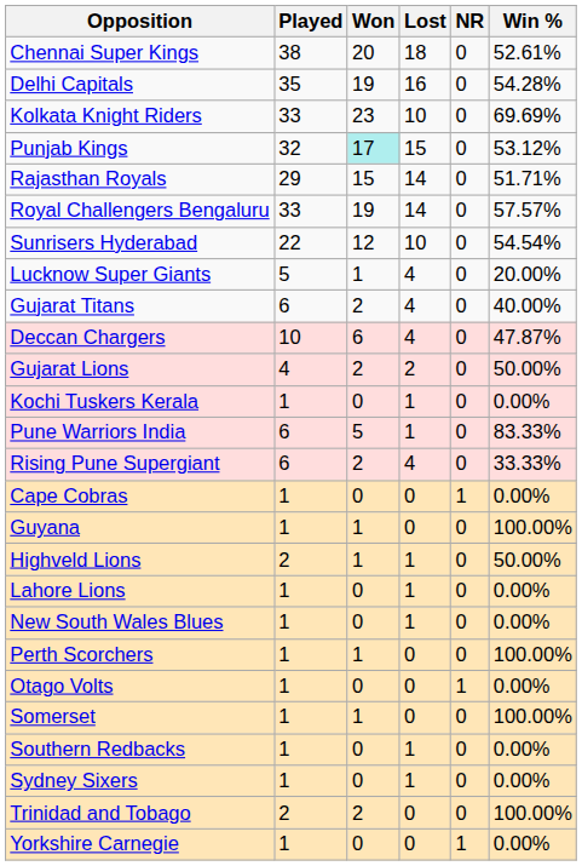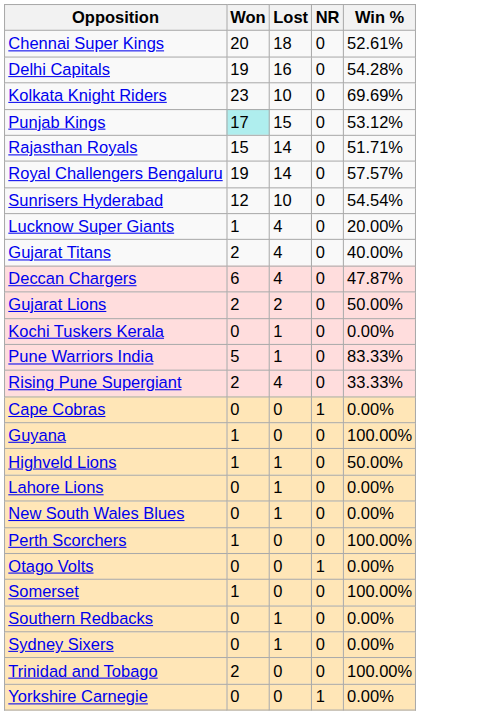- column: Played | 38 | 35 | 33 | 32 | 29 | 33 | 22 | 5 | 6 | 10 | 4 | 1 | 6 | 6 | 1 | 1 | 2 | 1 | 1 | 1 | 1 | 1 | 1 | 1 | 2 | 1
